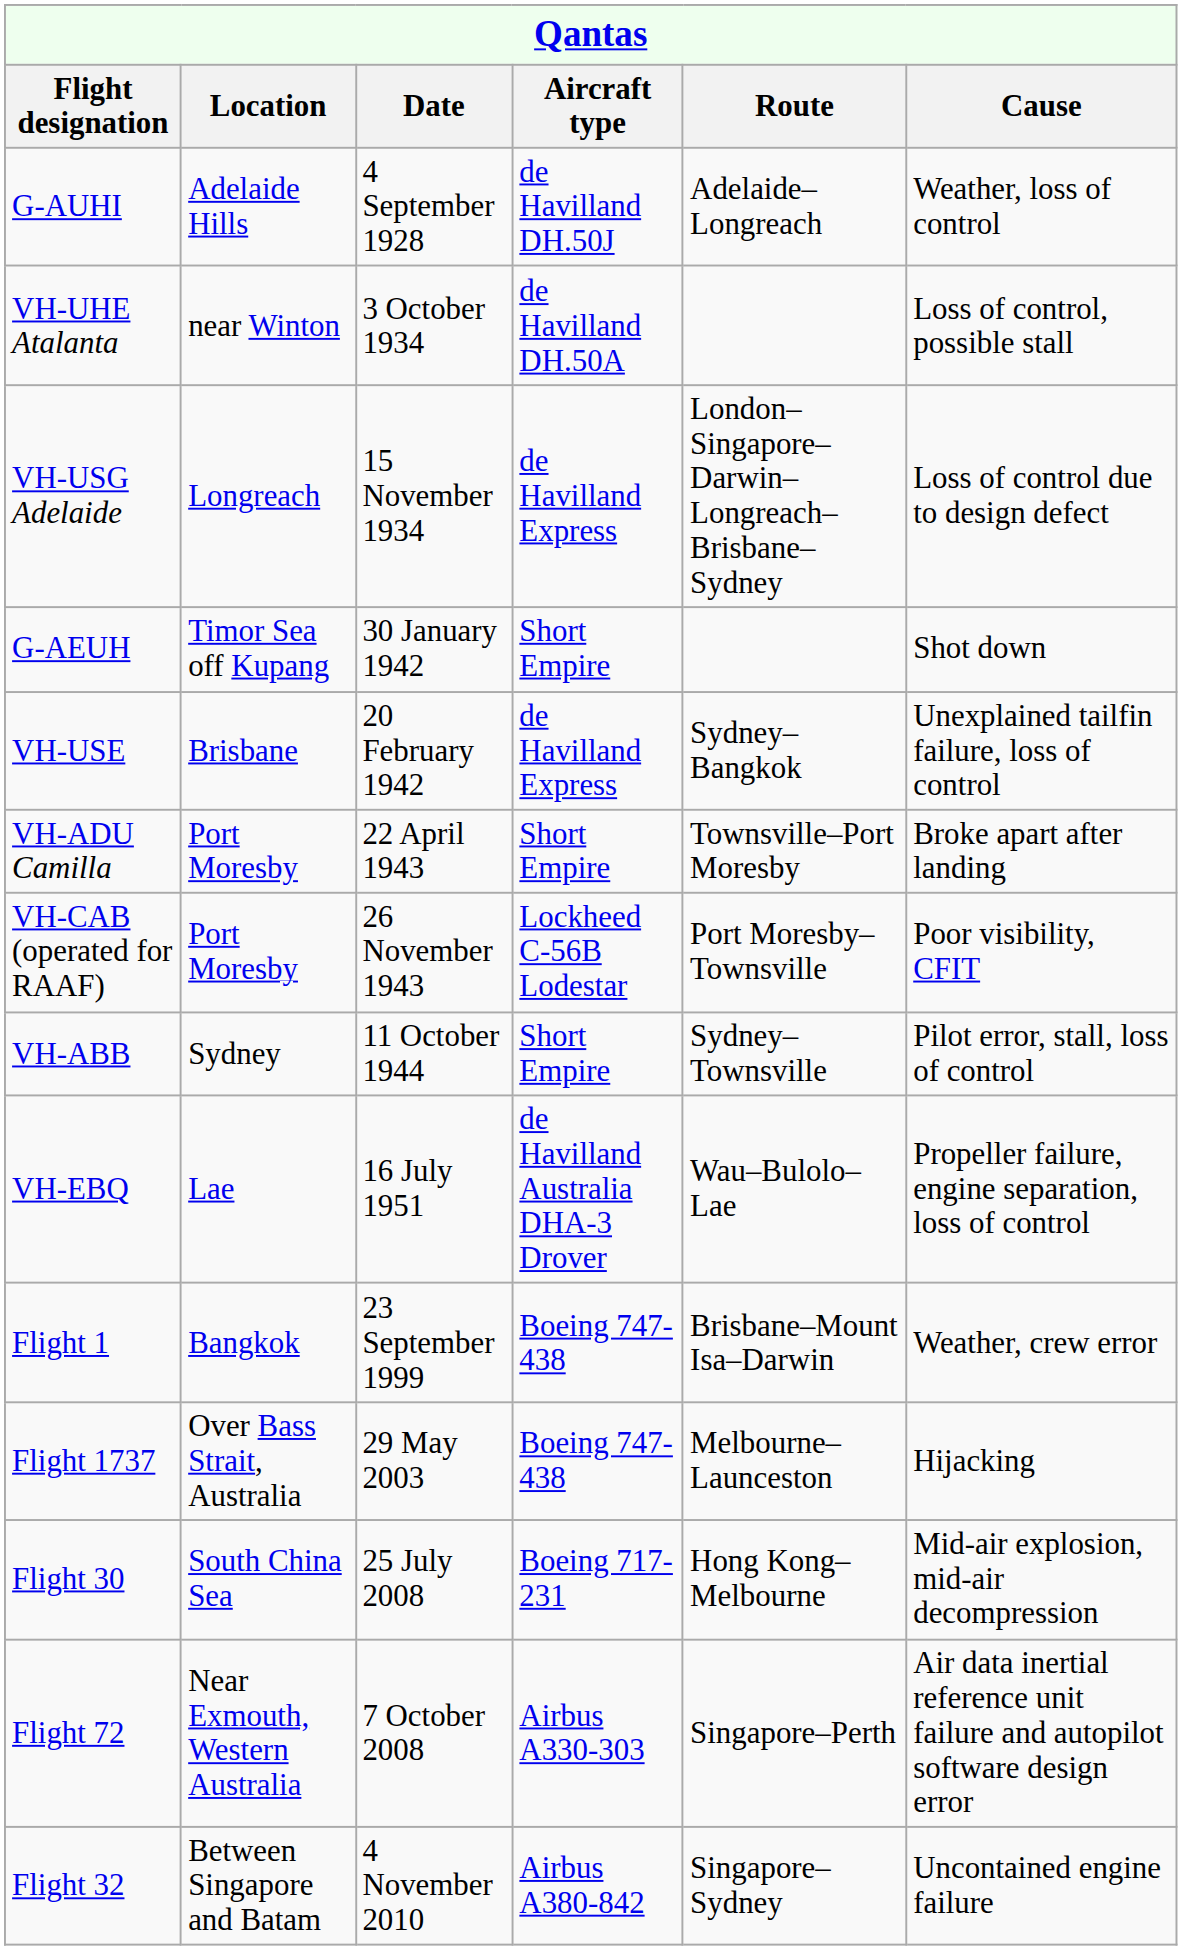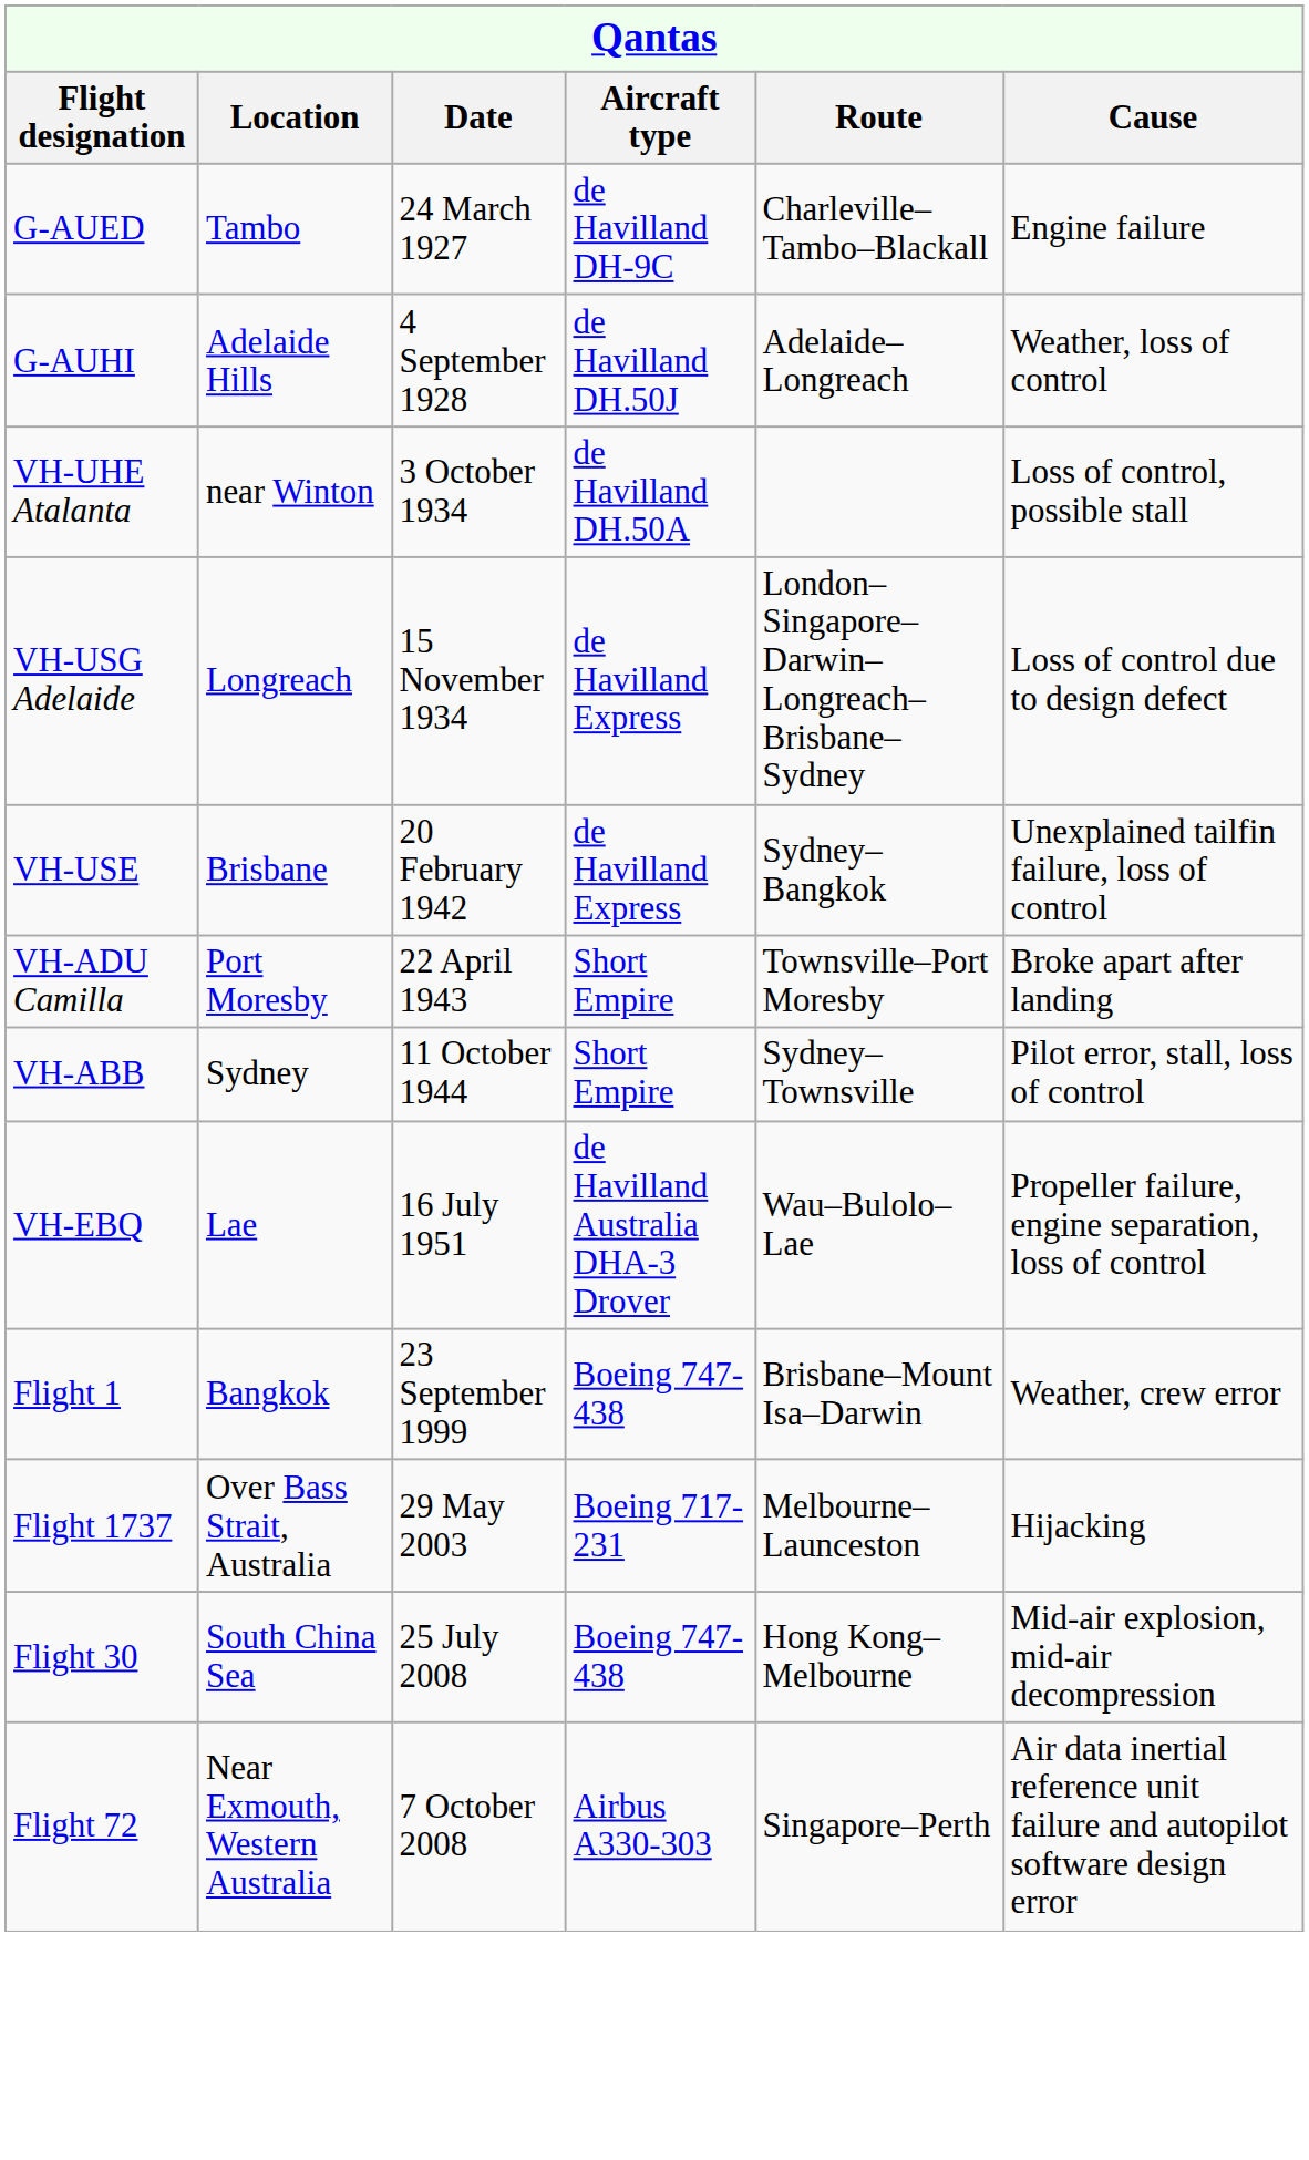+ row: G-AUED | Tambo | 24 March 1927 | de Havilland DH-9C | Charleville–Tambo–Blackall | Engine failure
- row: G-AEUH | Timor Sea off Kupang | 30 January 1942 | Short Empire | Shot down
- row: VH-CAB (operated for RAAF) | Port Moresby | 26 November 1943 | Lockheed C-56B Lodestar | Port Moresby–Townsville | Poor visibility, CFIT
Flight 1737 | Aircraft type: Boeing 747-438 -> Boeing 717-231
Flight 30 | Aircraft type: Boeing 717-231 -> Boeing 747-438
- row: Flight 32 | Between Singapore and Batam | 4 November 2010 | Airbus A380-842 | Singapore–Sydney | Uncontained engine failure
